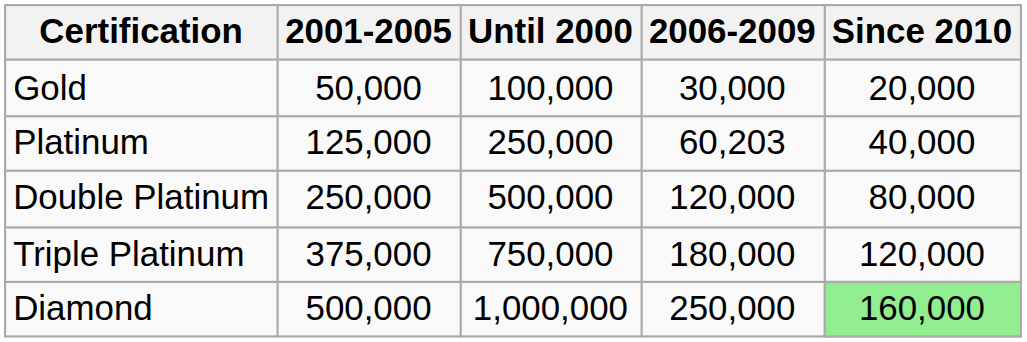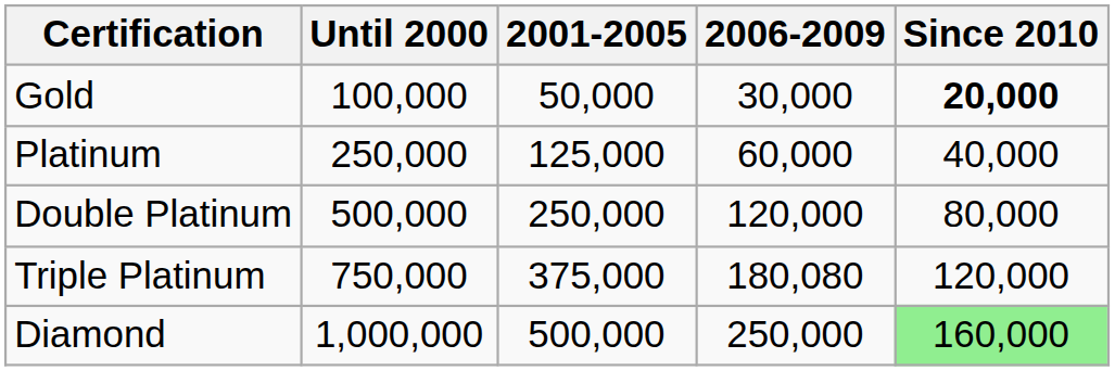columns swapped: Until 2000 <-> 2001-2005
Gold | Since 2010: normal -> bold
Platinum | 2006-2009: 60,203 -> 60,000
Triple Platinum | 2006-2009: 180,000 -> 180,080
